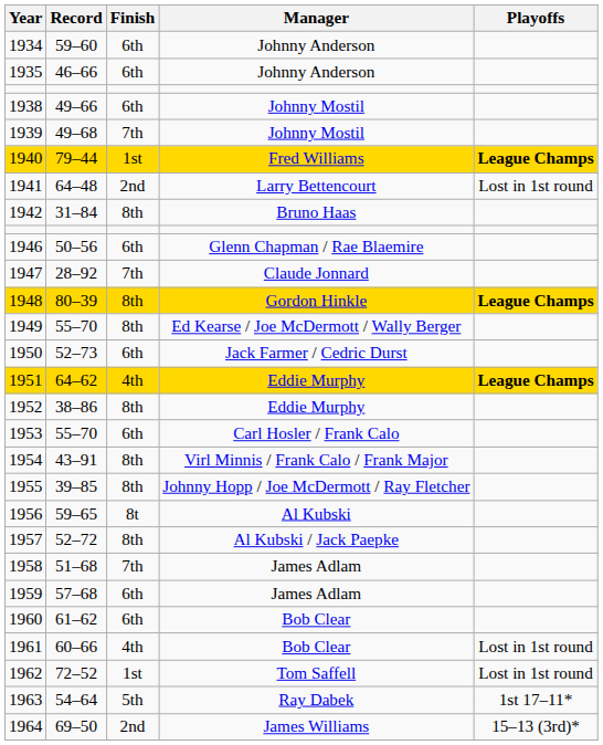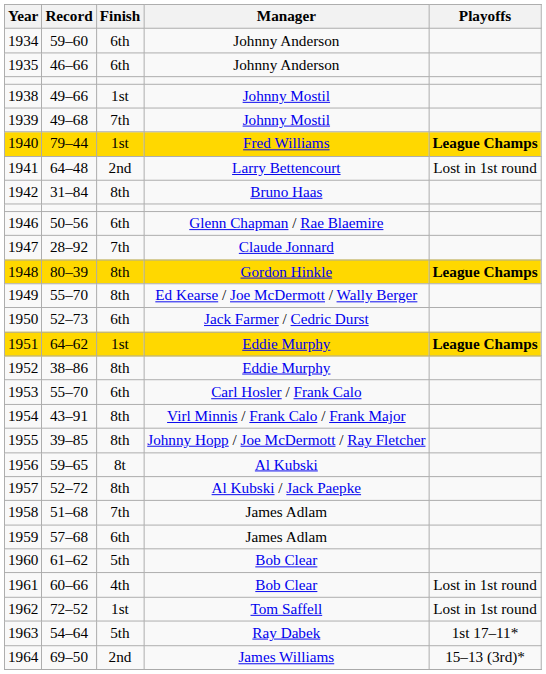1938 | Finish: 6th -> 1st
1951 | Finish: 4th -> 1st
1960 | Finish: 6th -> 5th
